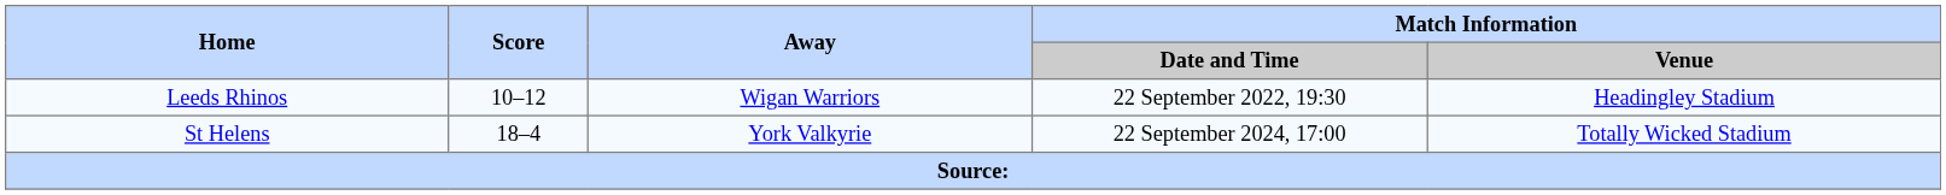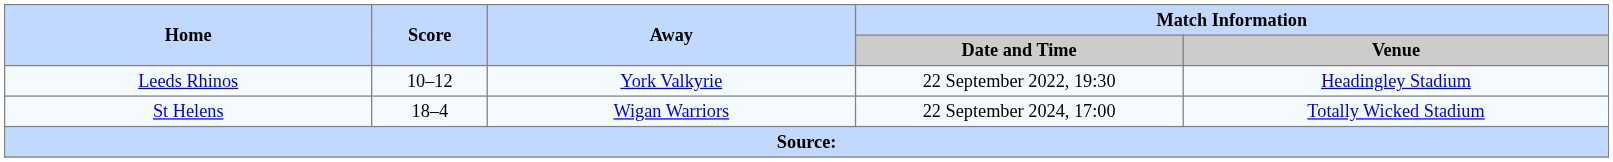Leeds Rhinos | Away: Wigan Warriors -> York Valkyrie
St Helens | Away: York Valkyrie -> Wigan Warriors
